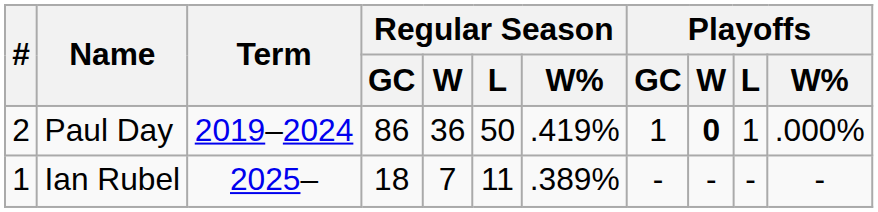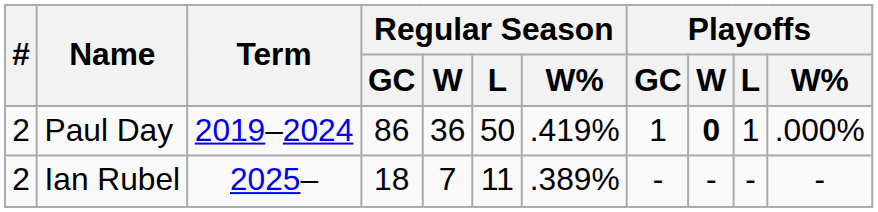Ian Rubel | #: 1 -> 2
